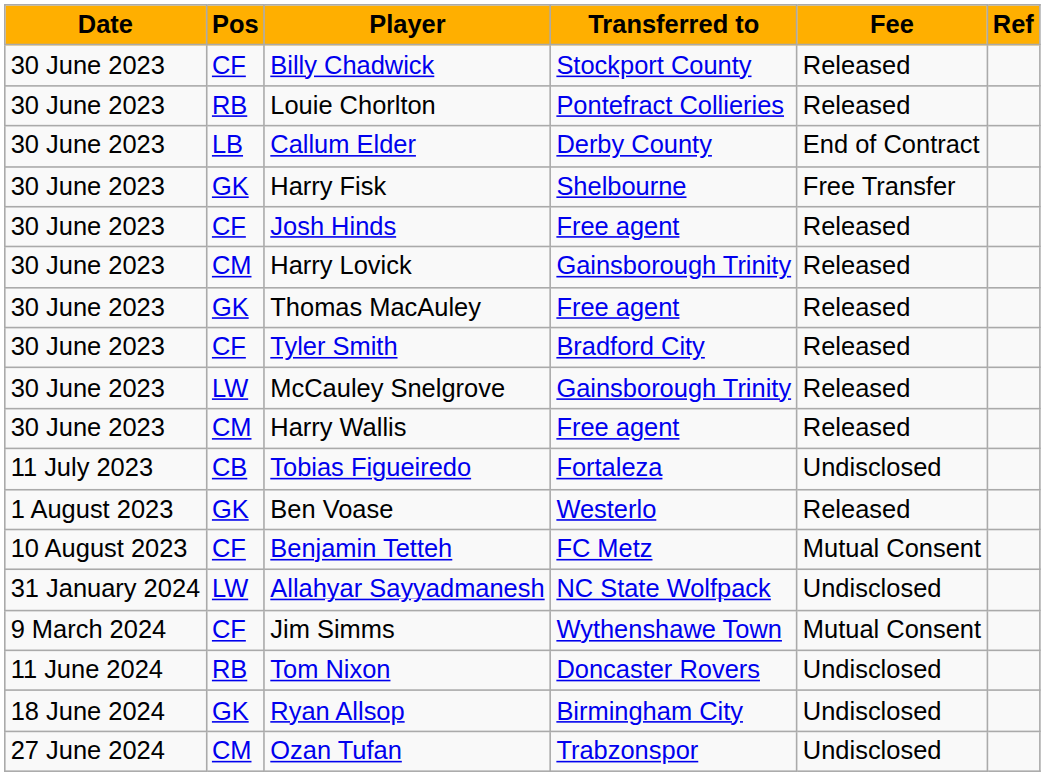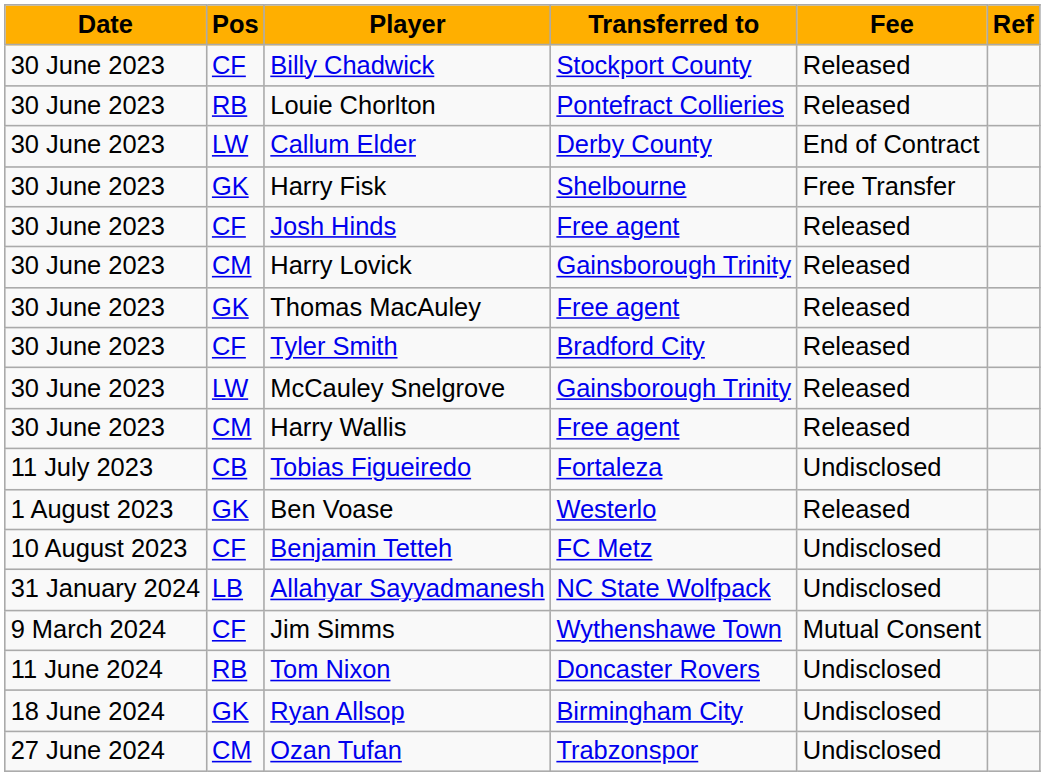Callum Elder | Pos: LB -> LW
Benjamin Tetteh | Fee: Mutual Consent -> Undisclosed
Allahyar Sayyadmanesh | Pos: LW -> LB
